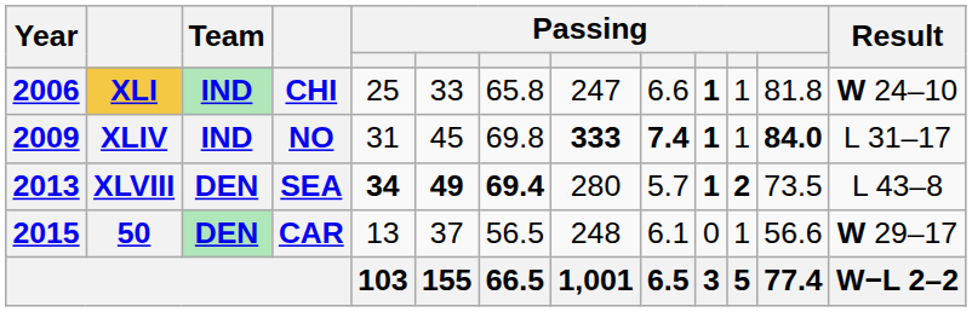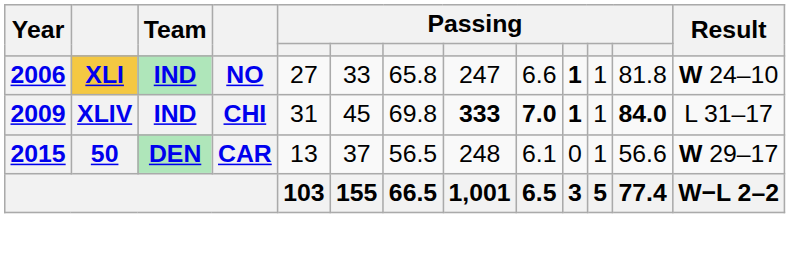XLI | column 4: CHI -> NO
XLI | column 5: 25 -> 27
XLIV | column 4: NO -> CHI
XLIV | column 9: 7.4 -> 7.0
- row: 2013 | XLVIII | DEN | SEA | 34 | 49 | 69.4 | 280 | 5.7 | 1 | 2 | 73.5 | L 43–8
